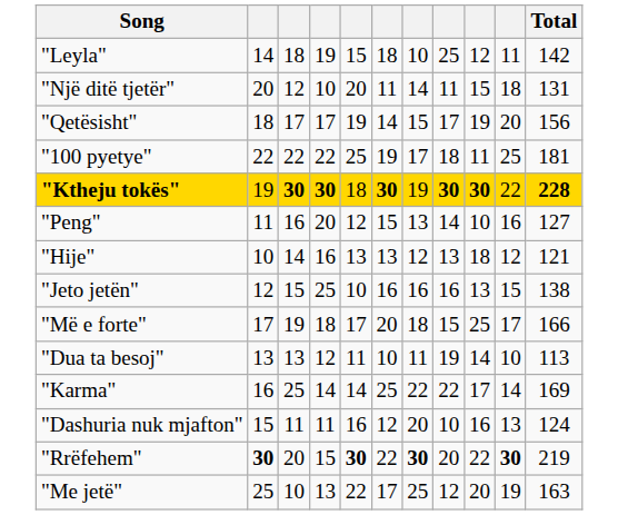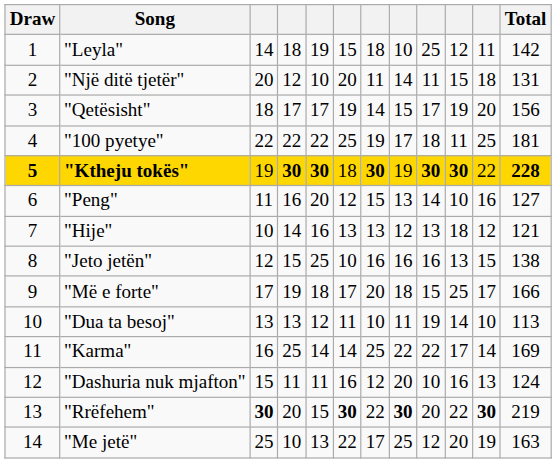+ column: Draw | 1 | 2 | 3 | 4 | 5 | 6 | 7 | 8 | 9 | 10 | 11 | 12 | 13 | 14
